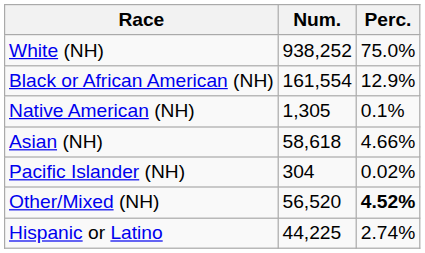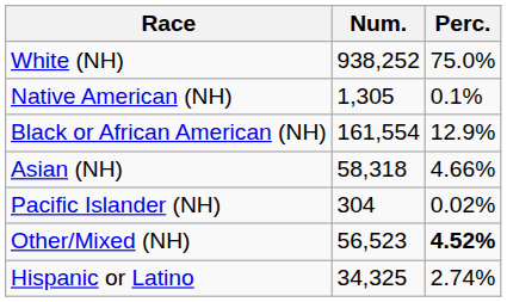rows swapped: Black or African American (NH) <-> Native American (NH)
Asian (NH) | Num.: 58,618 -> 58,318
Other/Mixed (NH) | Num.: 56,520 -> 56,523
Hispanic or Latino | Num.: 44,225 -> 34,325
